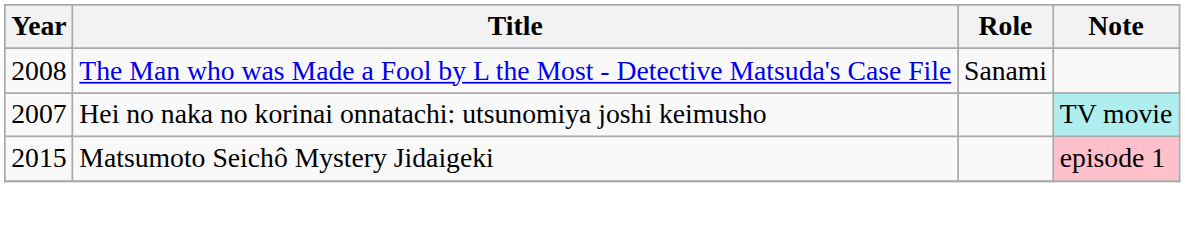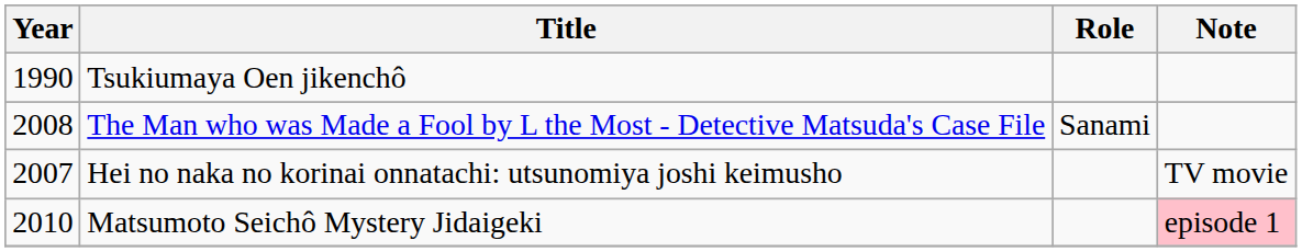+ row: 1990 | Tsukiumaya Oen jikenchô
Hei no naka no korinai onnatachi: utsunomiya joshi keimusho | Note: paleturquoise background -> no background
Matsumoto Seichô Mystery Jidaigeki | Year: 2015 -> 2010
